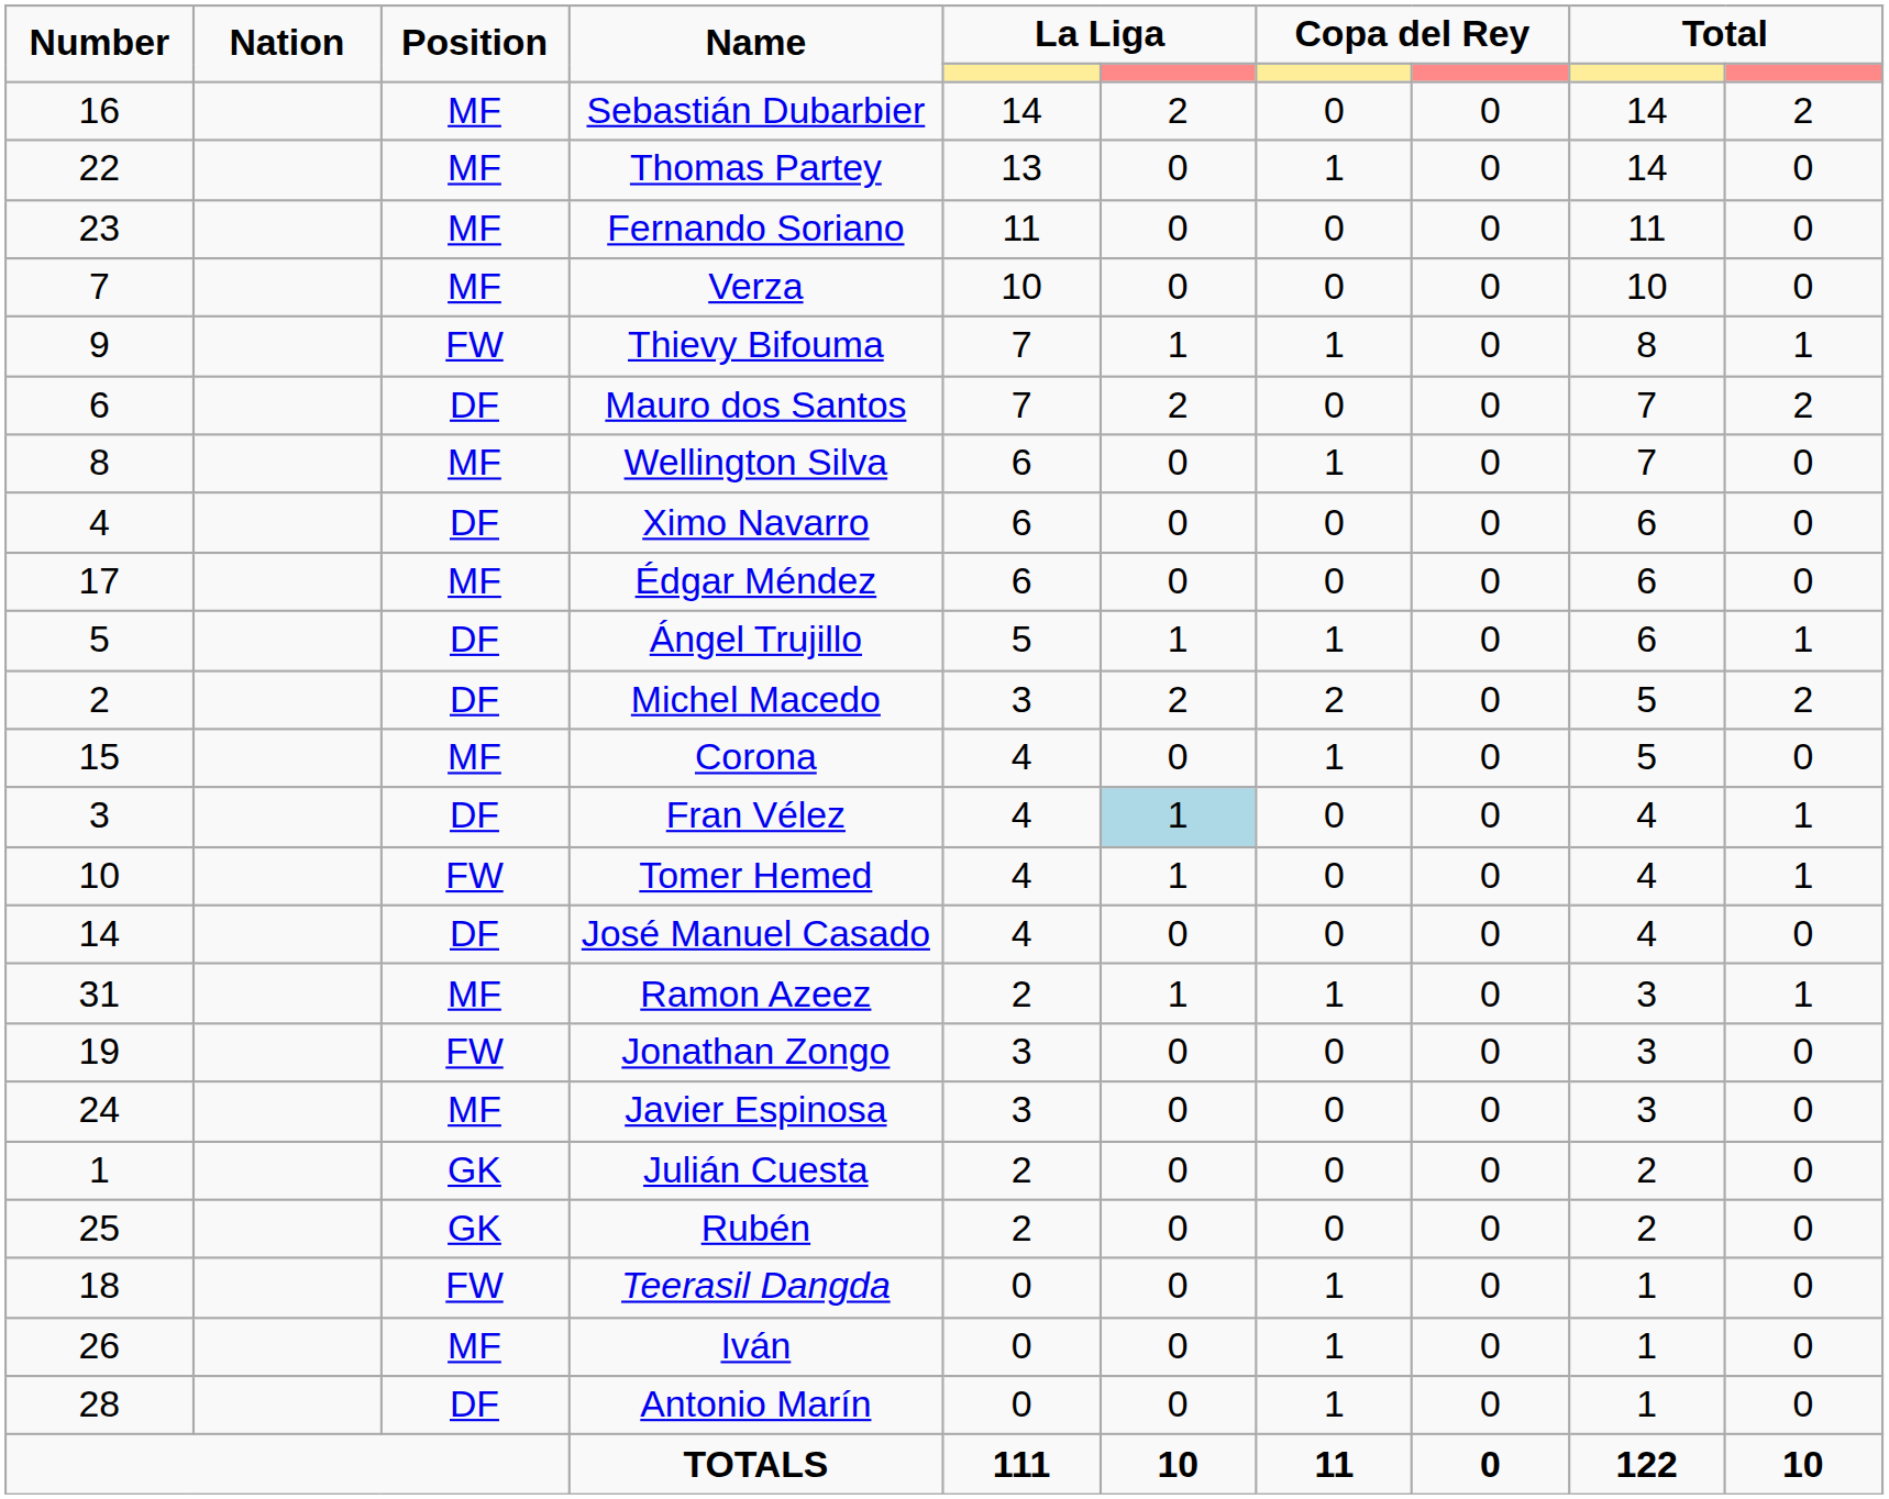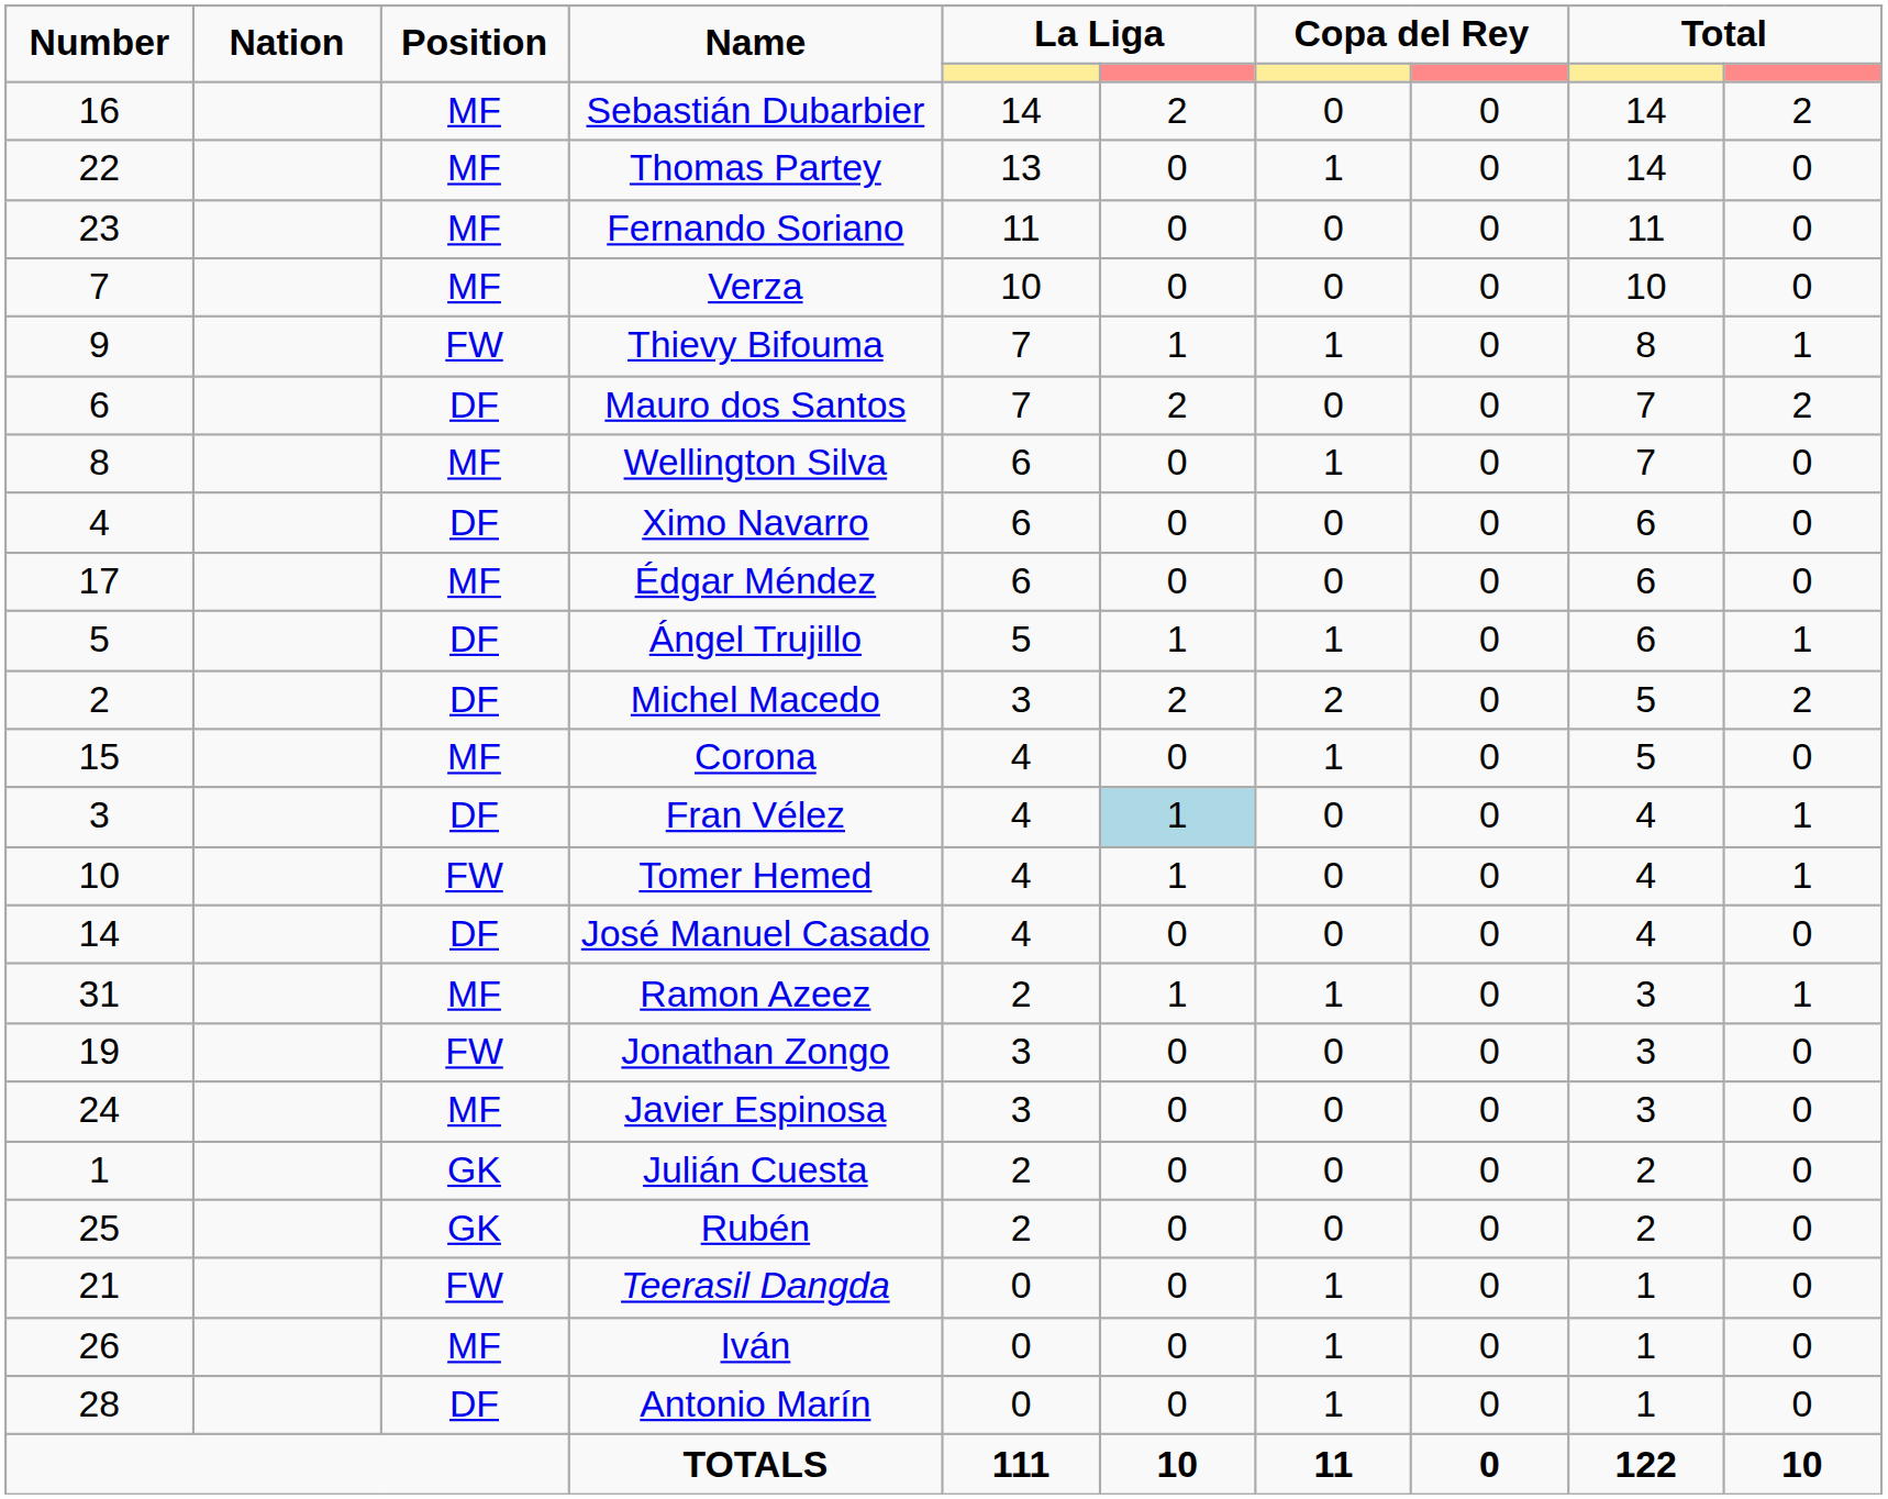Teerasil Dangda | Number: 18 -> 21
